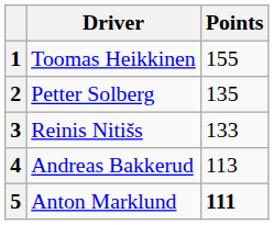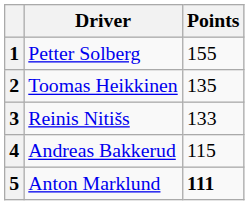1 | Driver: Toomas Heikkinen -> Petter Solberg
2 | Driver: Petter Solberg -> Toomas Heikkinen
4 | Points: 113 -> 115
